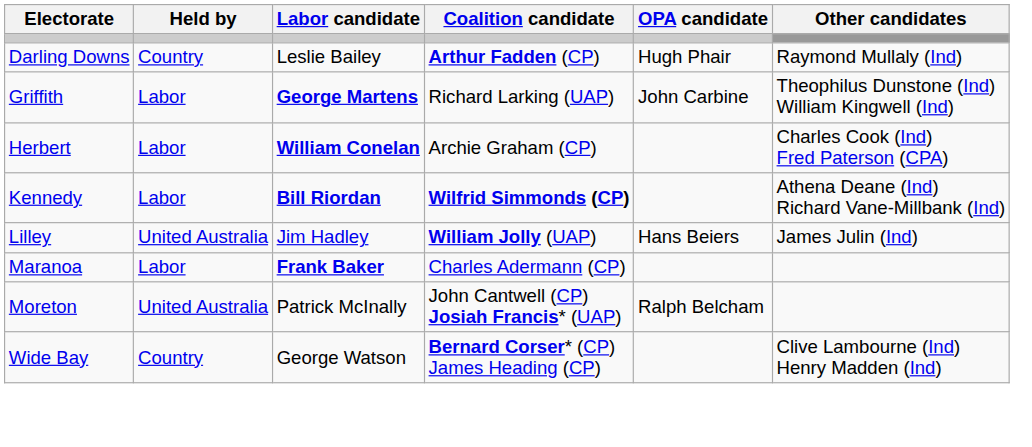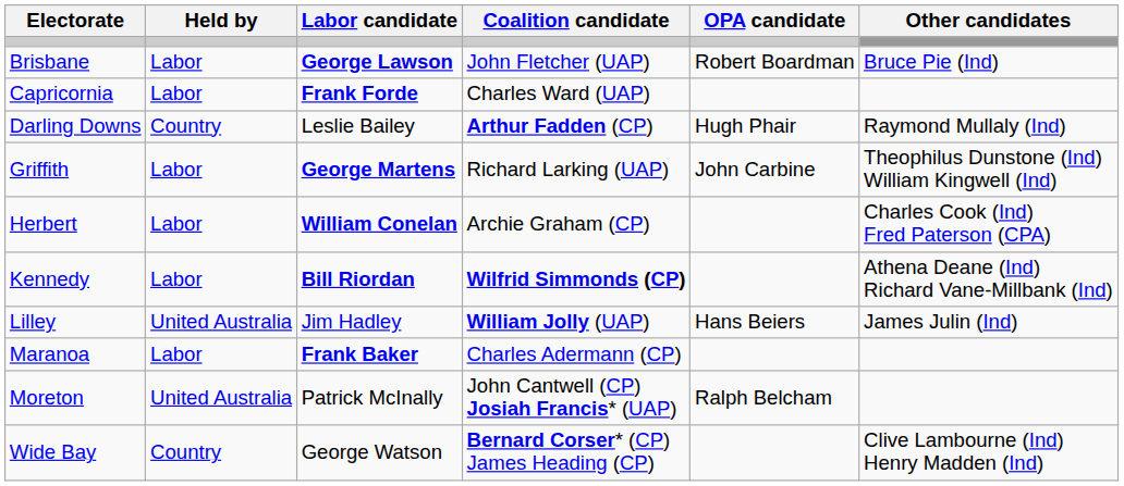+ row: Brisbane | Labor | George Lawson | John Fletcher (UAP) | Robert Boardman | Bruce Pie (Ind)
+ row: Capricornia | Labor | Frank Forde | Charles Ward (UAP)
